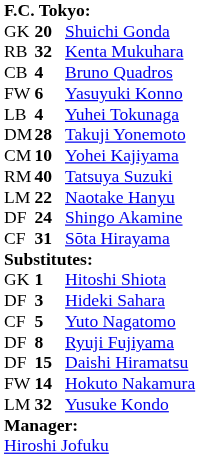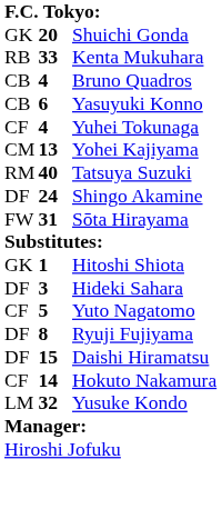Kenta Mukuhara | column 2: 32 -> 33
Yasuyuki Konno | column 1: FW -> CB
Yuhei Tokunaga | column 1: LB -> CF
- row: DM | 28 | Takuji Yonemoto
Yohei Kajiyama | column 2: 10 -> 13
- row: LM | 22 | Naotake Hanyu
Sōta Hirayama | column 1: CF -> FW
Hokuto Nakamura | column 1: FW -> CF
